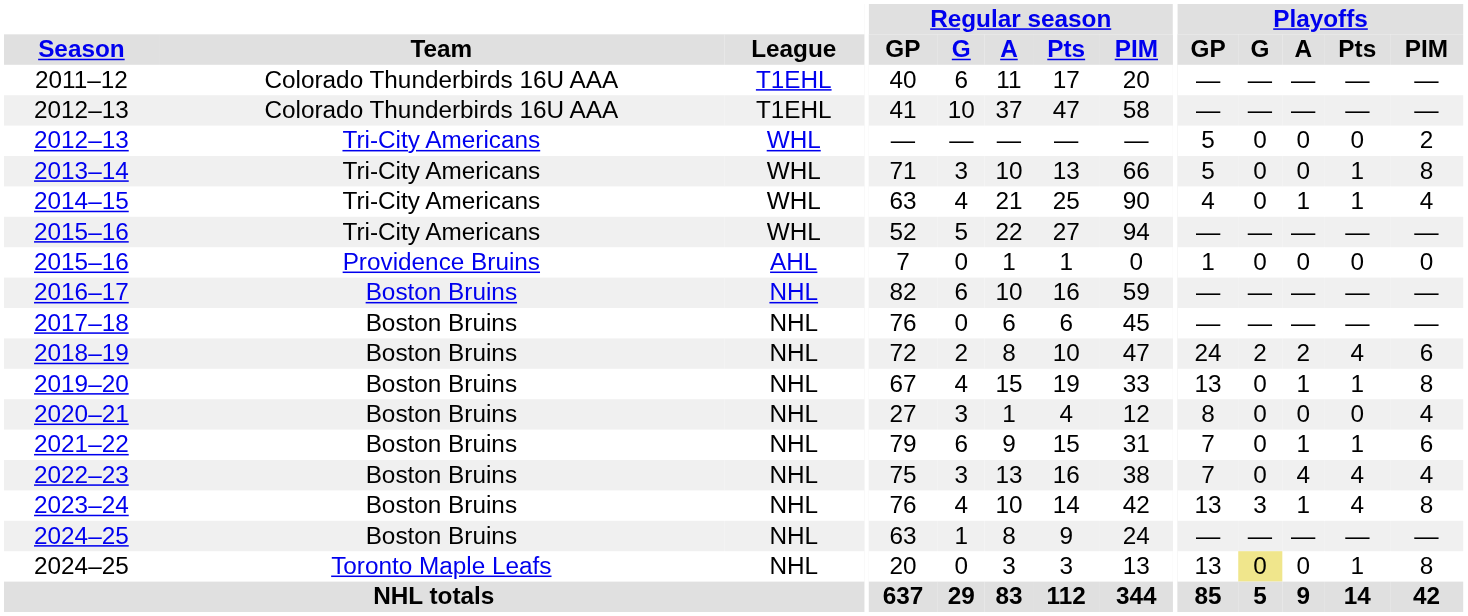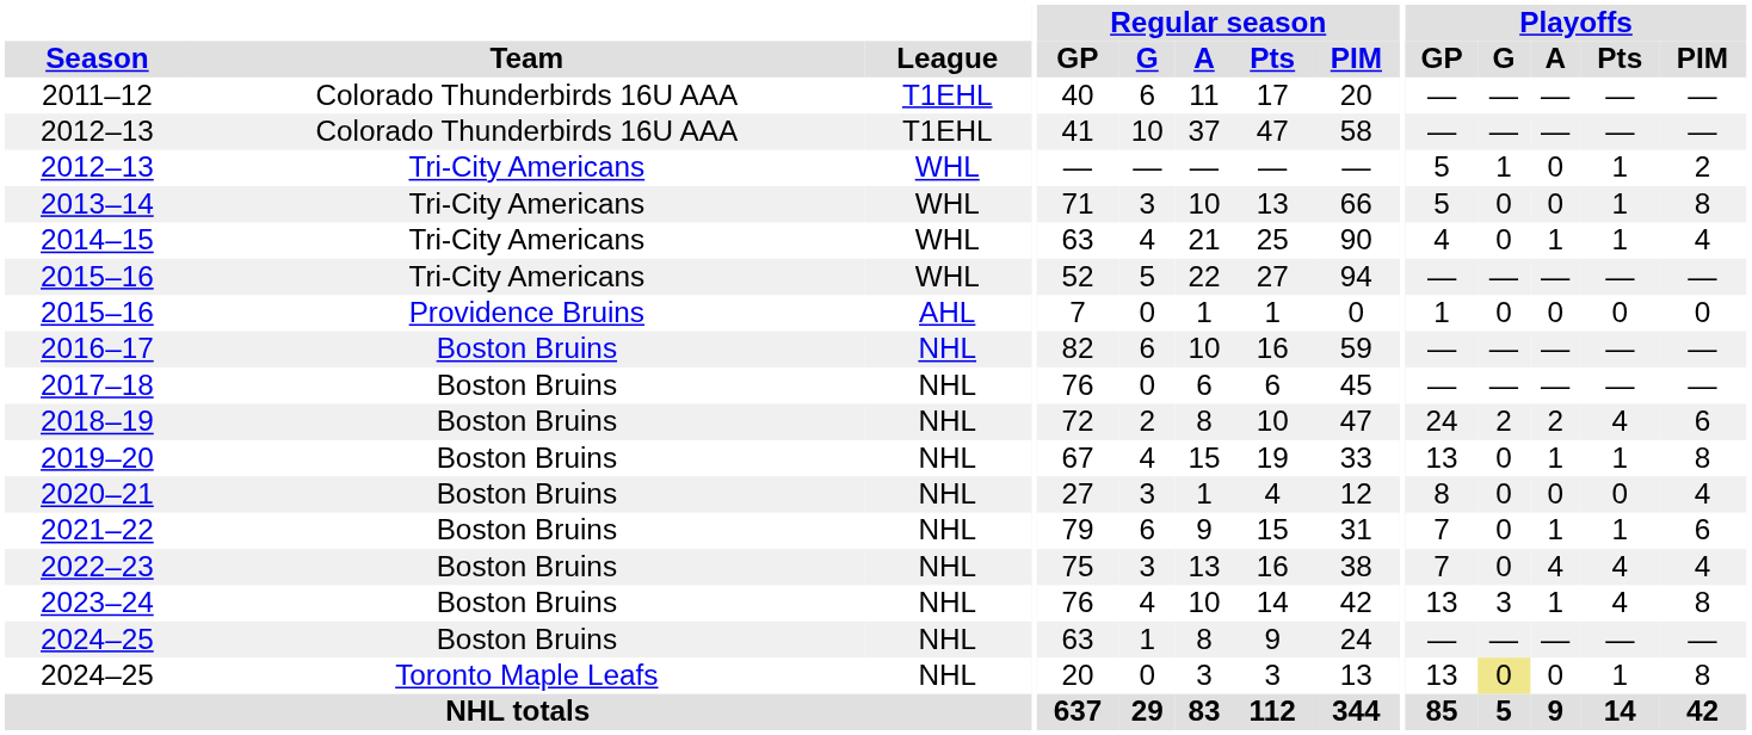2012–13 / Tri-City Americans | Playoffs / G: 0 -> 1
2012–13 / Tri-City Americans | Playoffs / Pts: 0 -> 1
